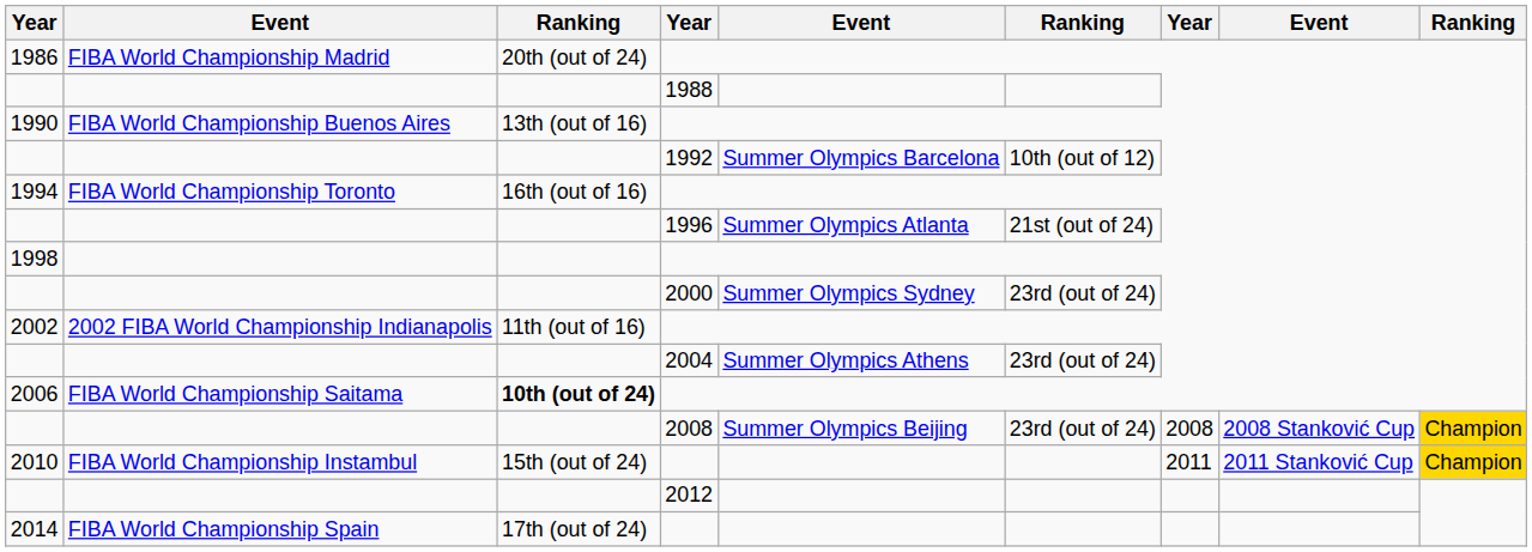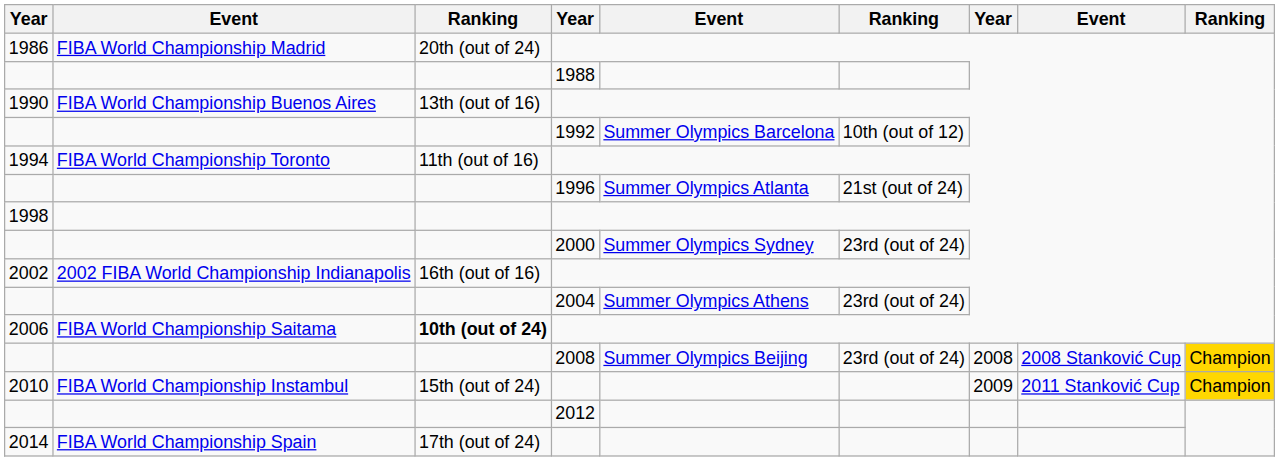1994 | column 3: 16th (out of 16) -> 11th (out of 16)
2002 | column 3: 11th (out of 16) -> 16th (out of 16)
2010 | column 7: 2011 -> 2009
